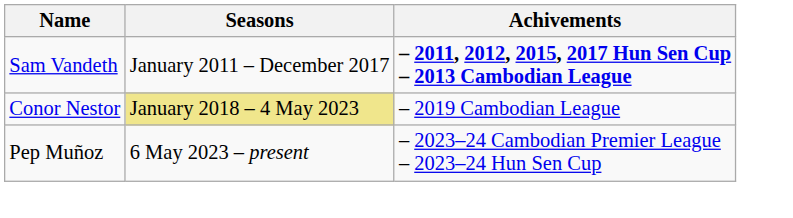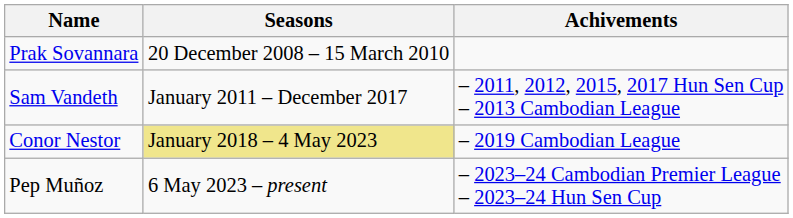+ row: Prak Sovannara | 20 December 2008 – 15 March 2010
Sam Vandeth | Achivements: bold -> normal
